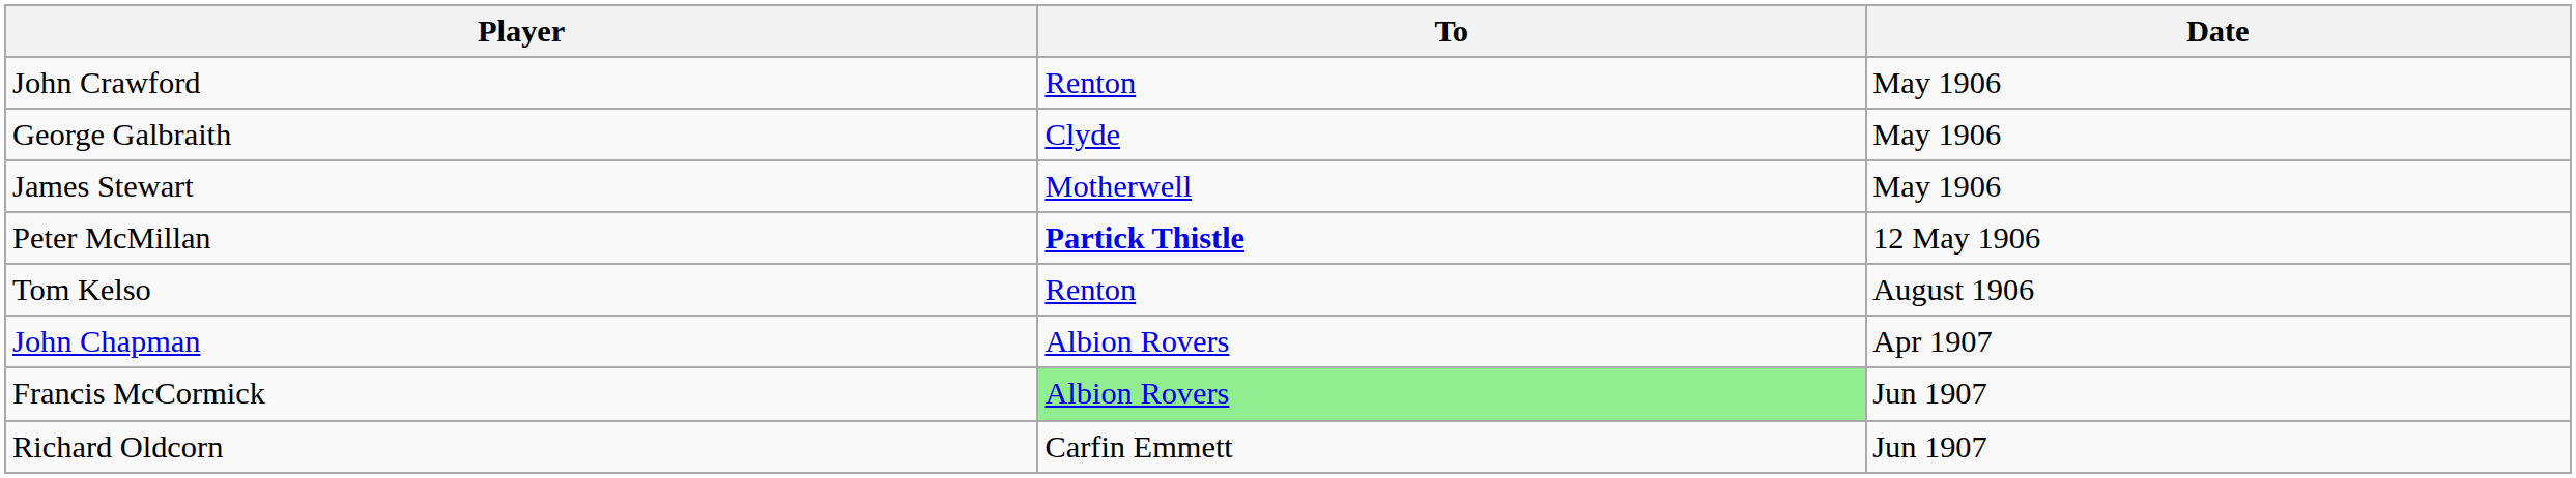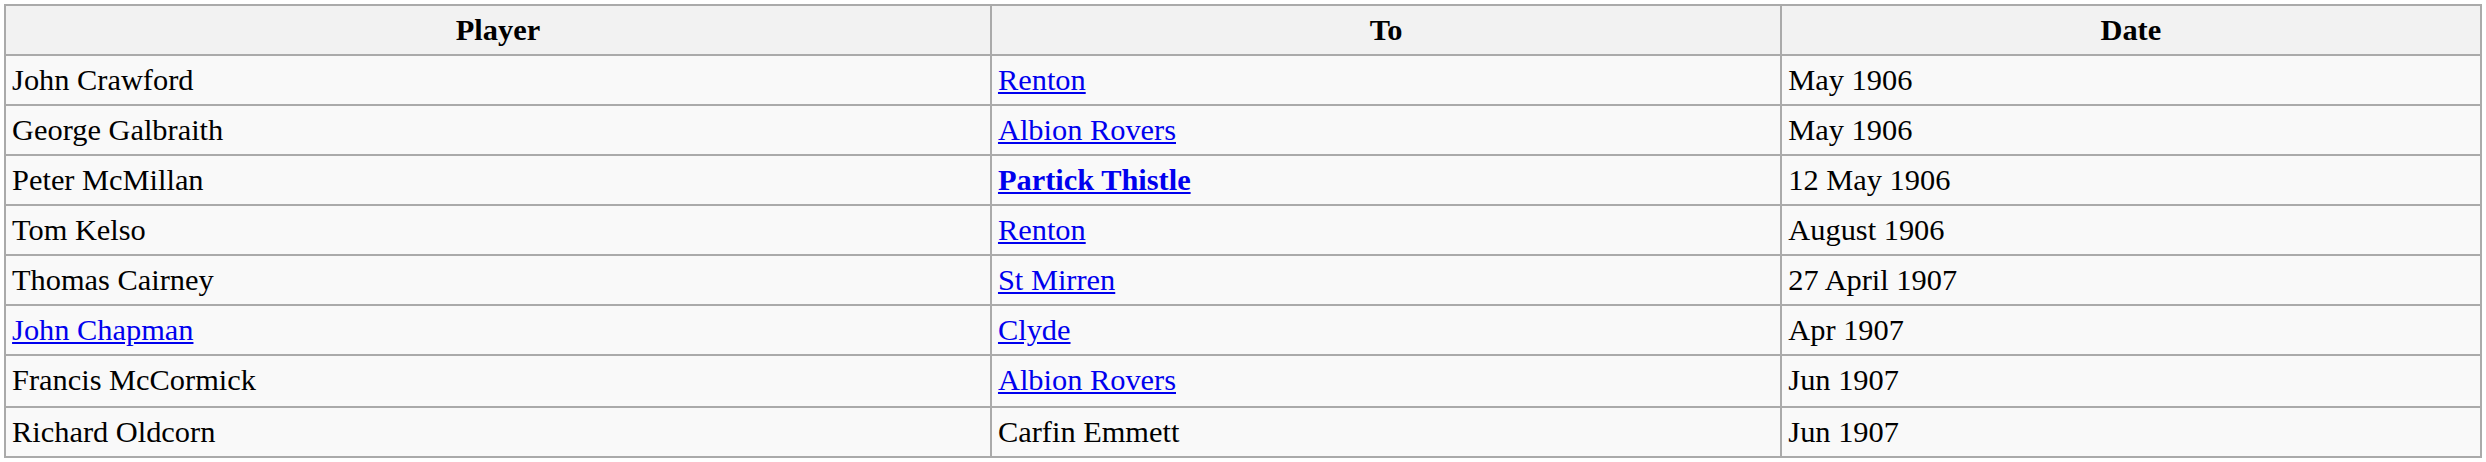George Galbraith | To: Clyde -> Albion Rovers
- row: James Stewart | Motherwell | May 1906
+ row: Thomas Cairney | St Mirren | 27 April 1907
John Chapman | To: Albion Rovers -> Clyde
Francis McCormick | To: lightgreen background -> no background
